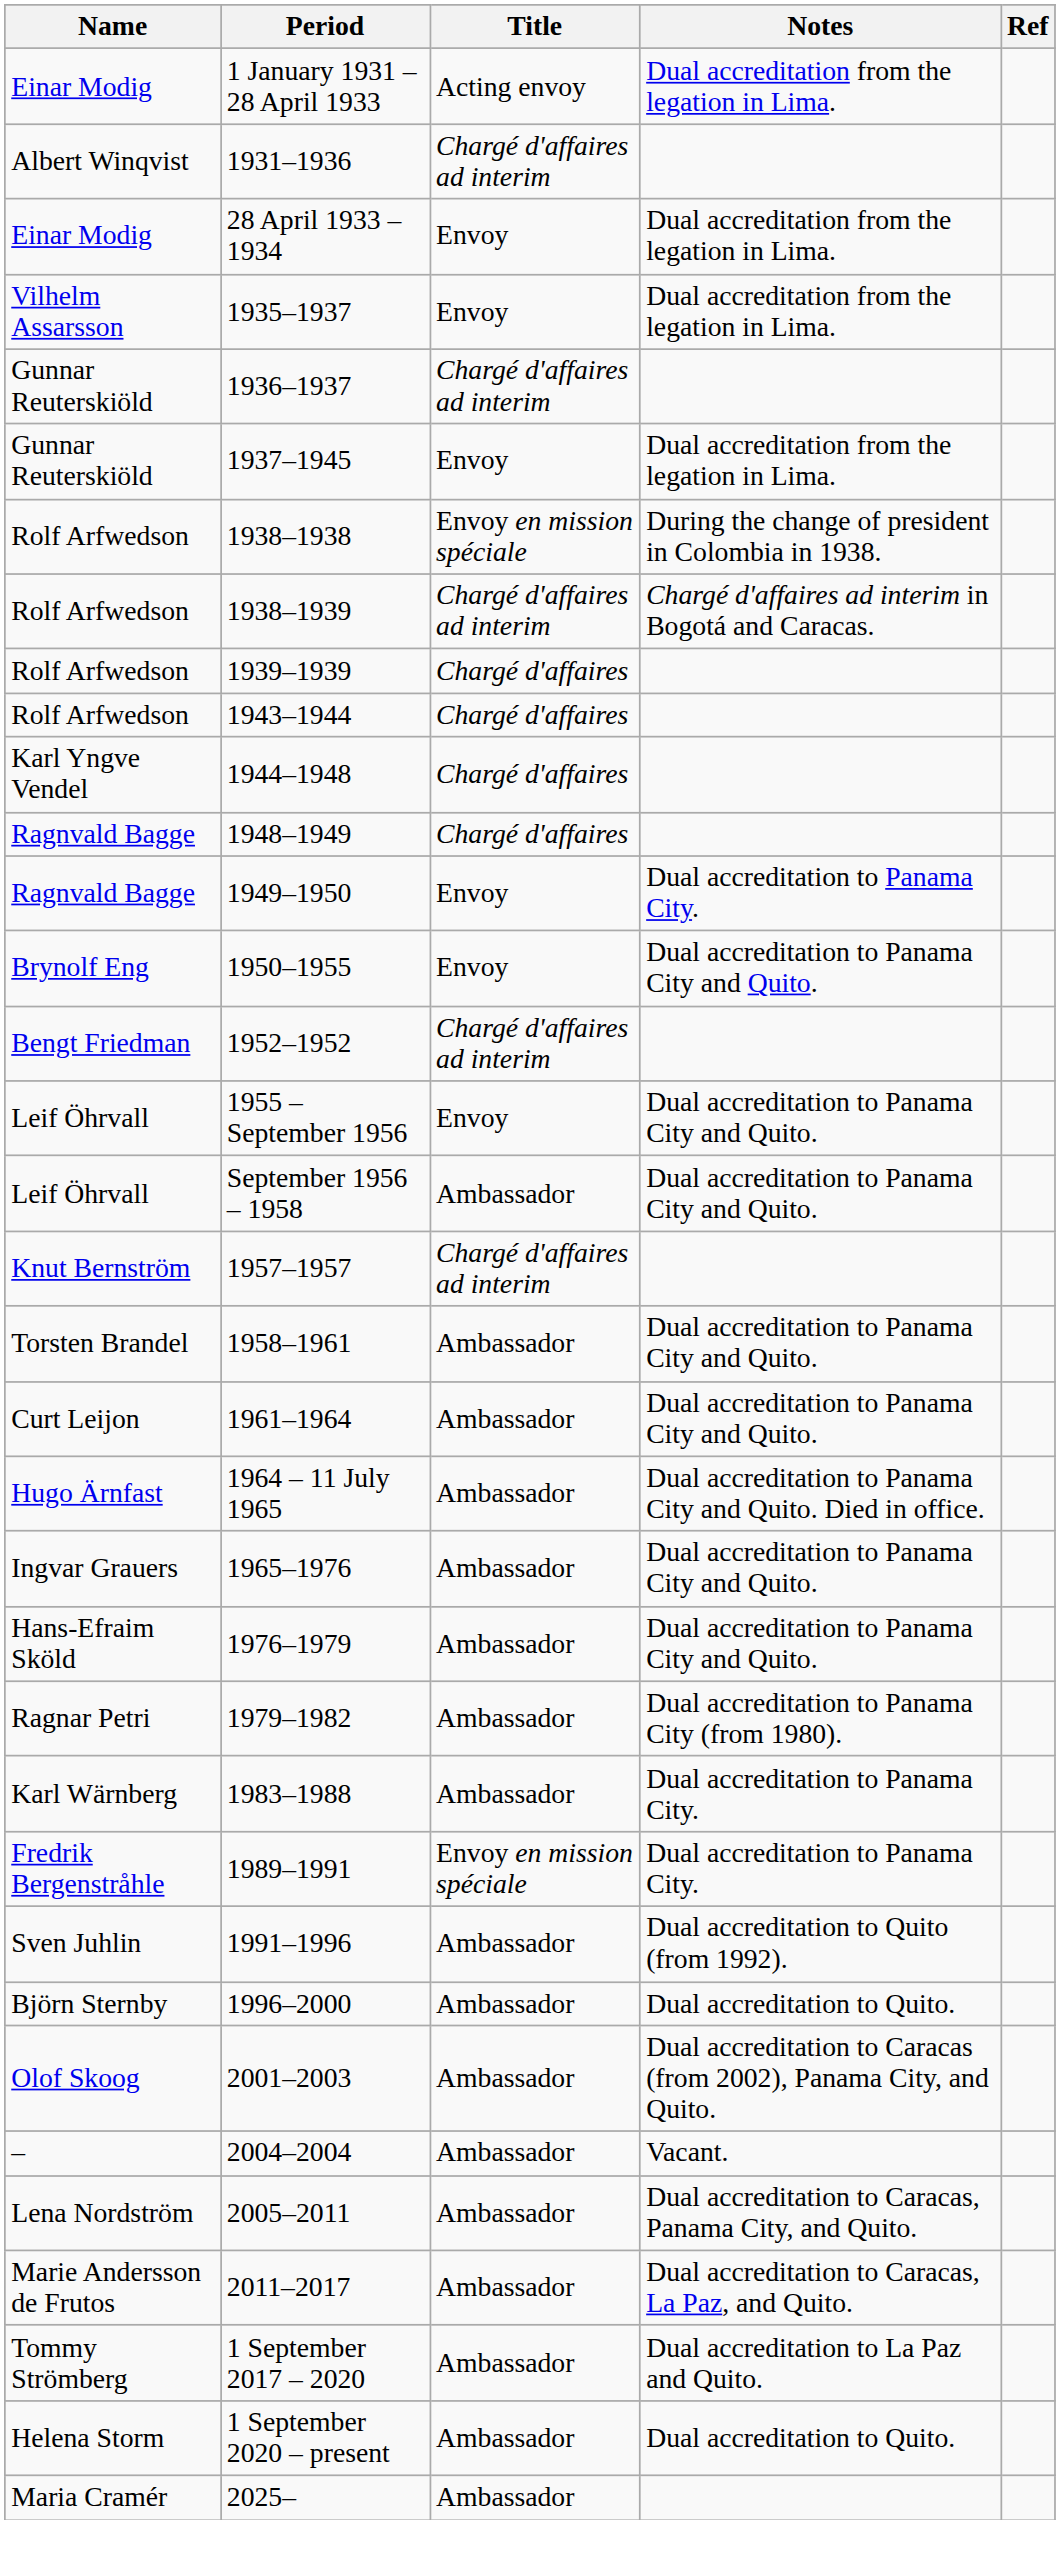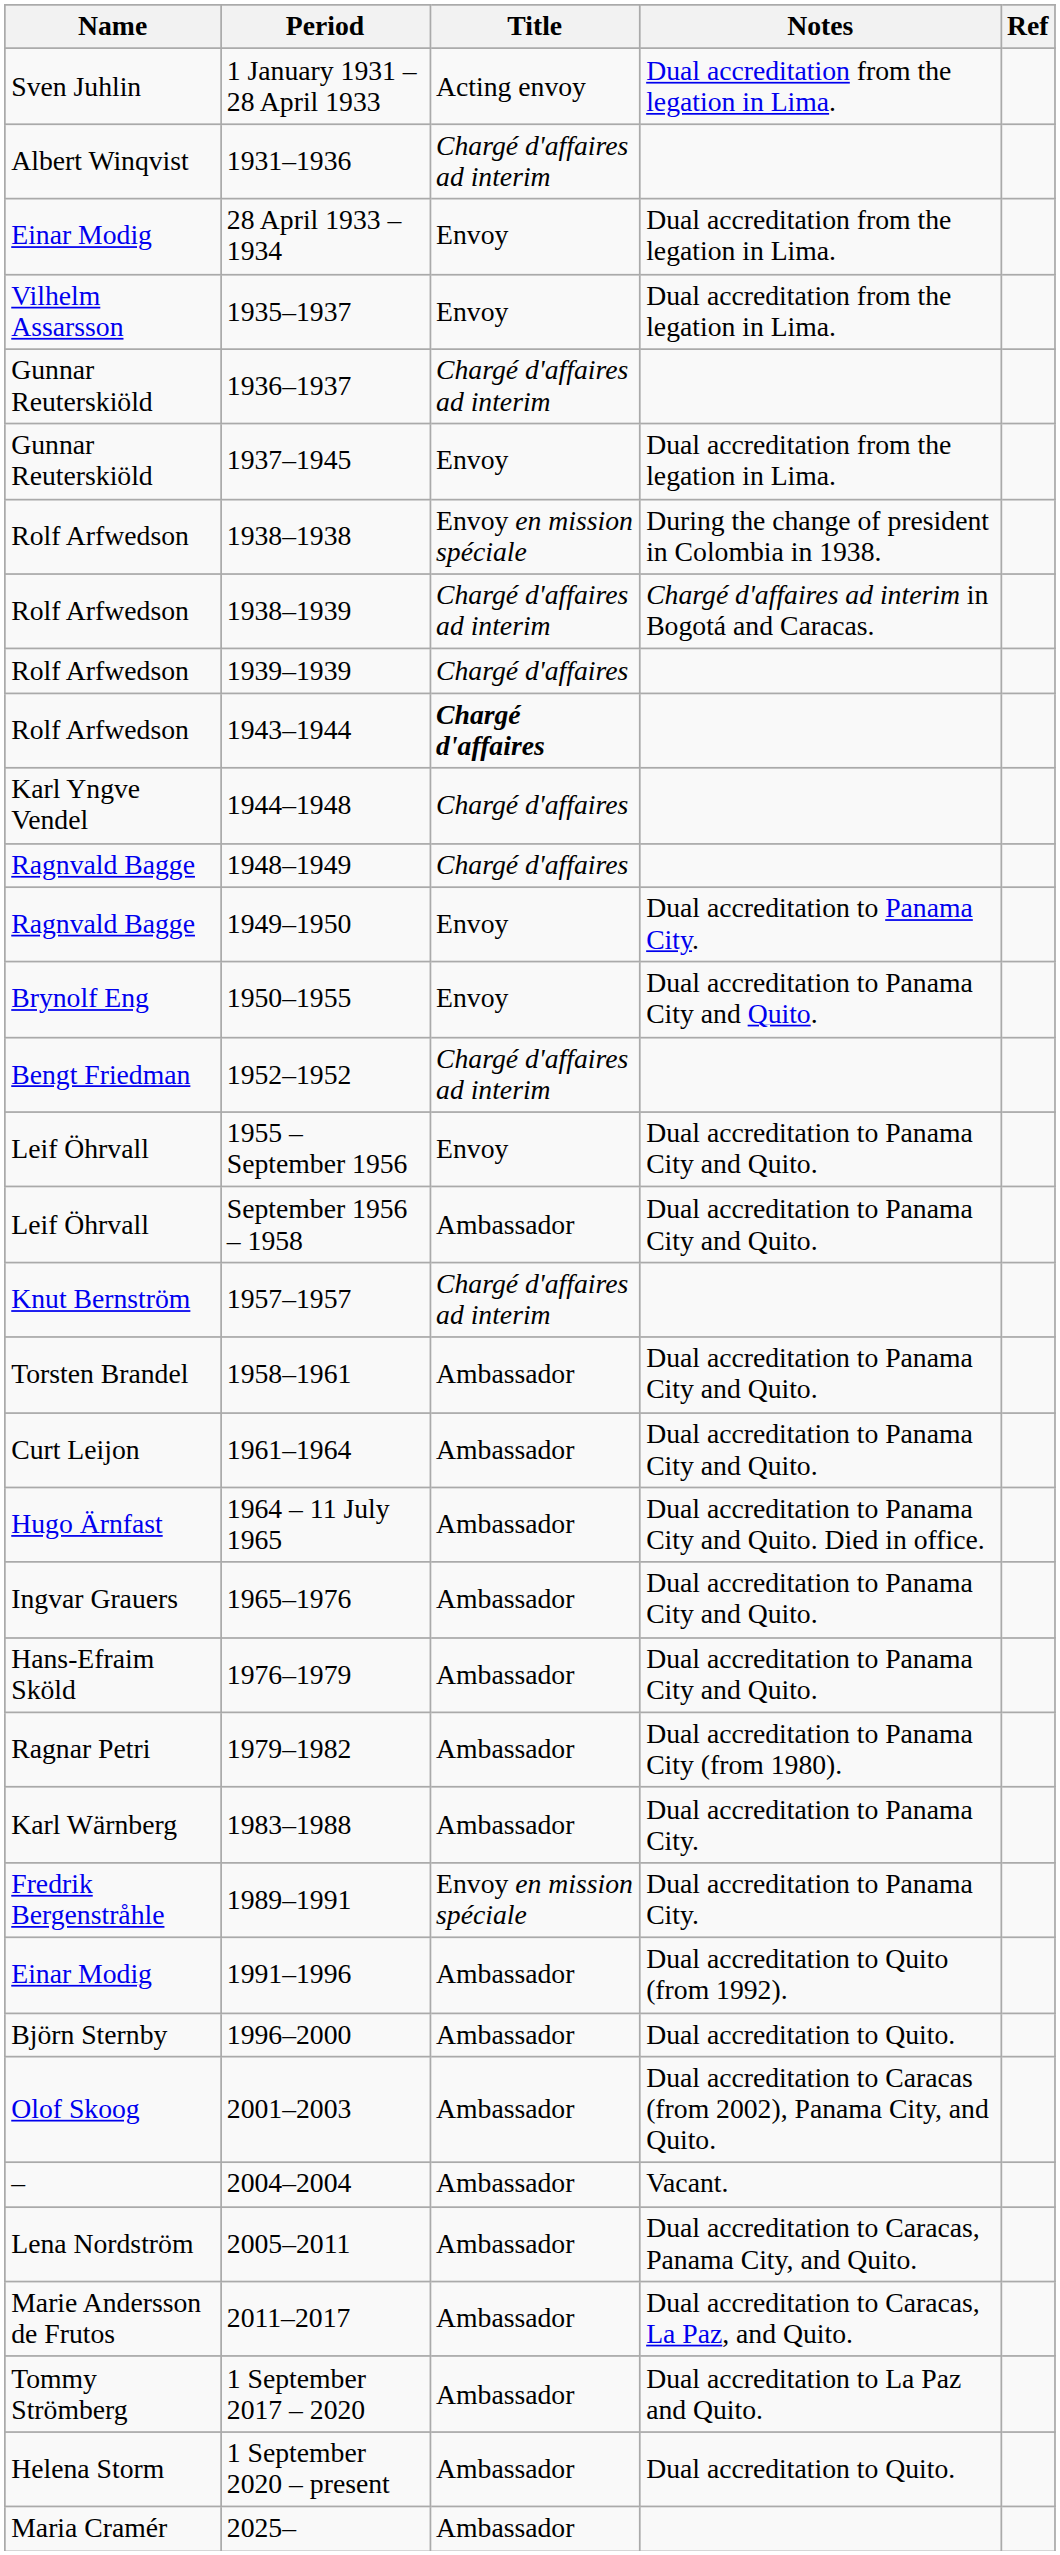1 January 1931 – 28 April 1933 | Name: Einar Modig -> Sven Juhlin
1943–1944 | Title: normal -> bold
1991–1996 | Name: Sven Juhlin -> Einar Modig
